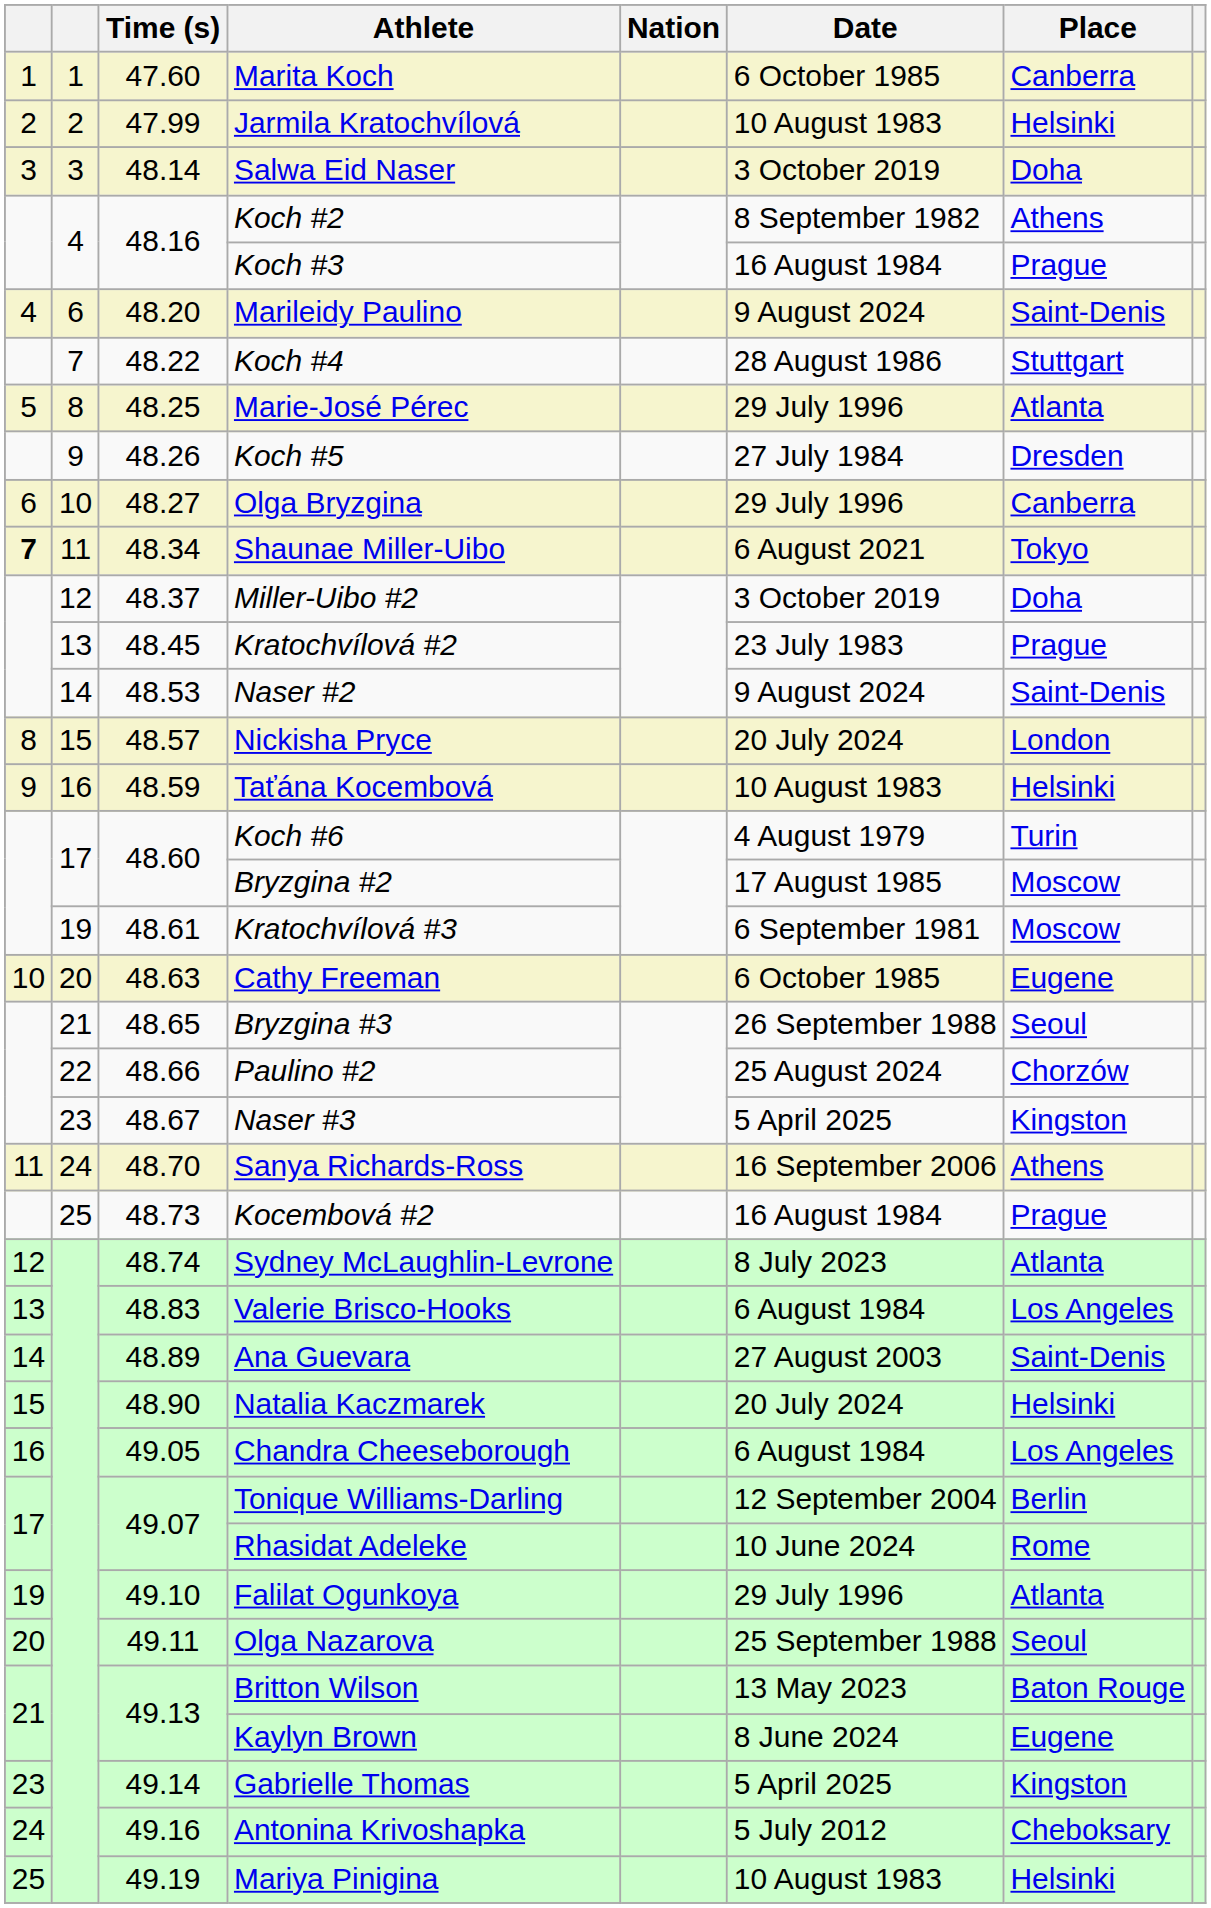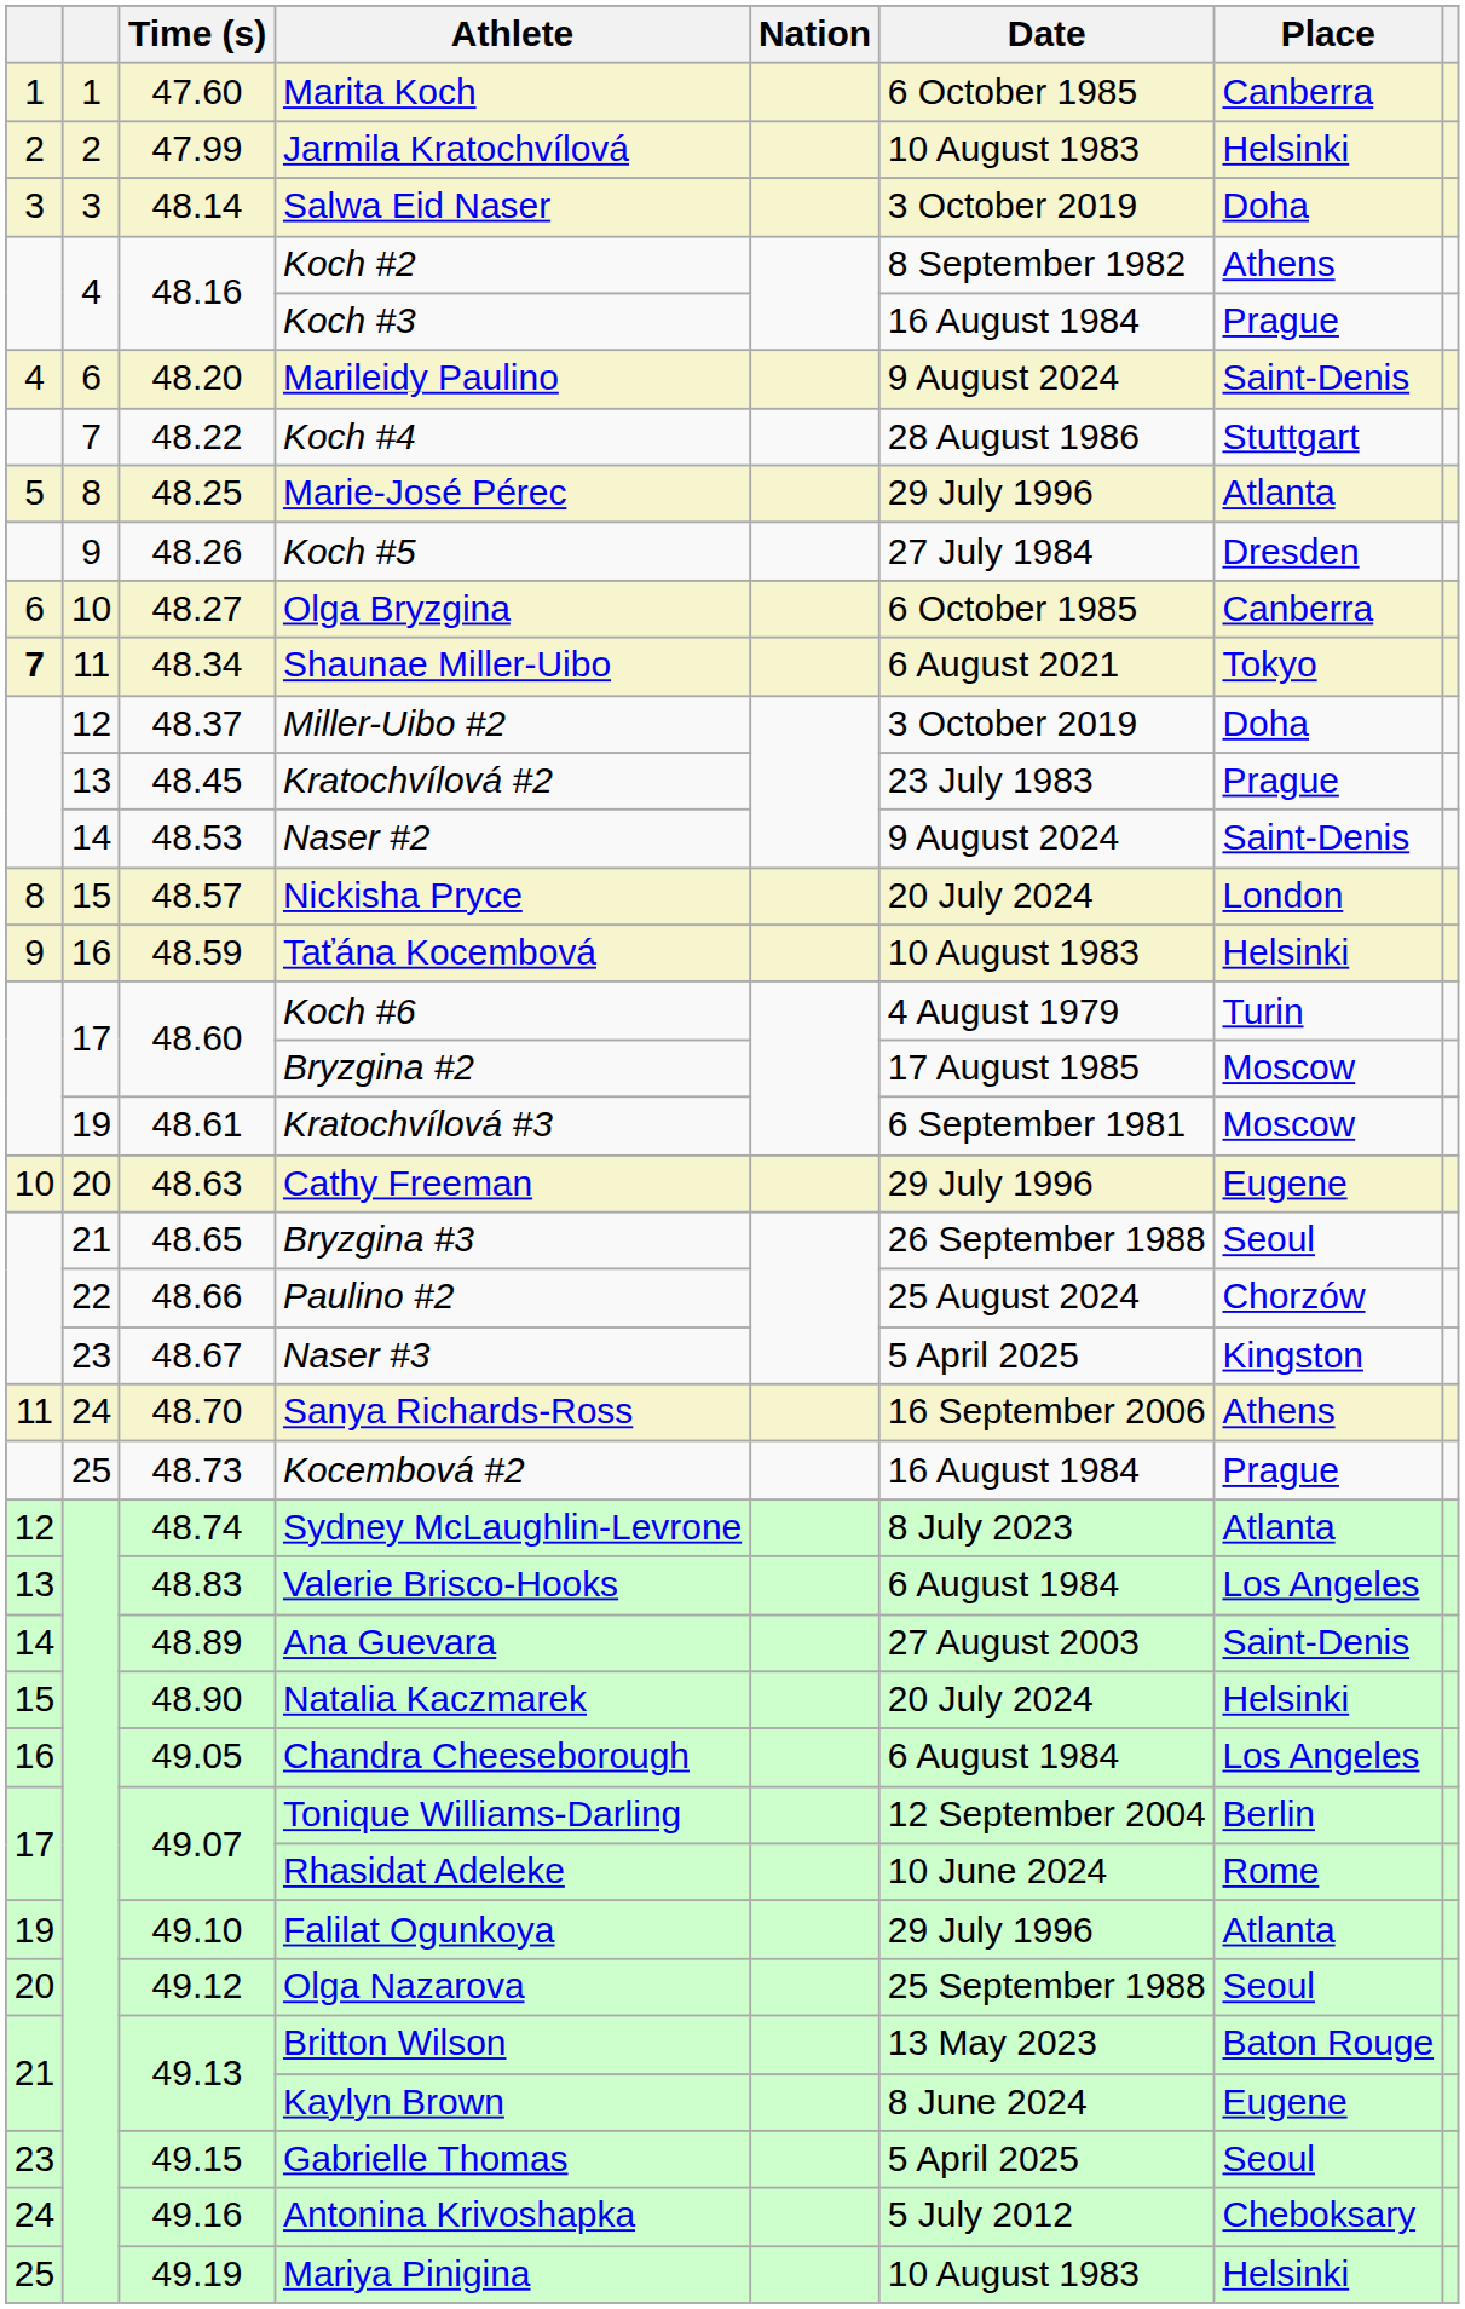Olga Bryzgina | Date: 29 July 1996 -> 6 October 1985
Cathy Freeman | Date: 6 October 1985 -> 29 July 1996
Olga Nazarova | Time (s): 49.11 -> 49.12
Gabrielle Thomas | Time (s): 49.14 -> 49.15
Gabrielle Thomas | Place: Kingston -> Seoul
